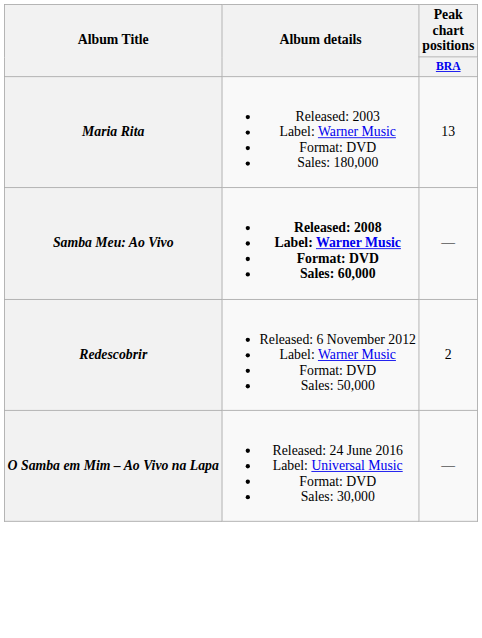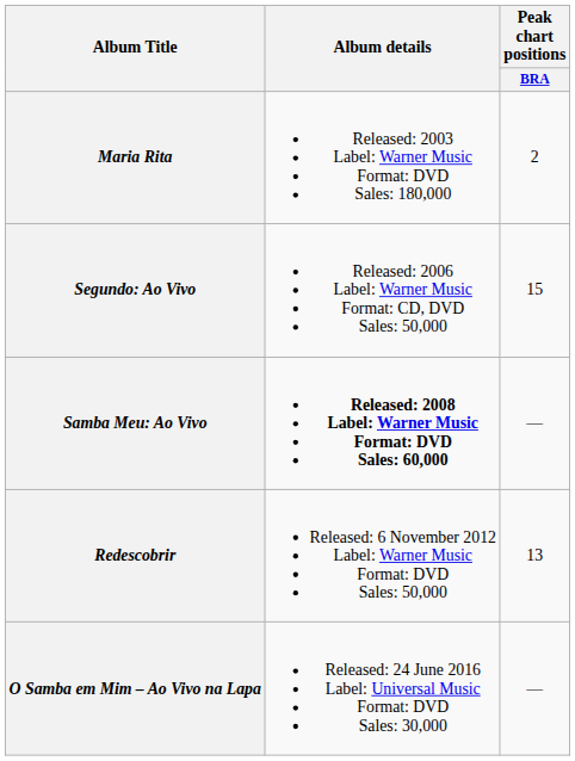Maria Rita | Peak chart positions / BRA: 13 -> 2
+ row: Segundo: Ao Vivo | Released: 2006 Label: Warner Music Format: CD, DVD Sales: 50,000 | 15
Redescobrir | Peak chart positions / BRA: 2 -> 13
